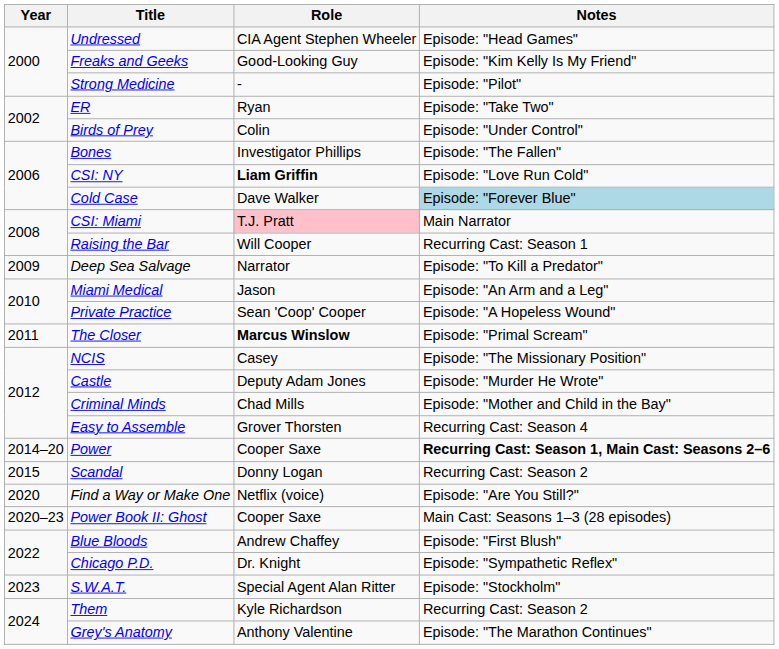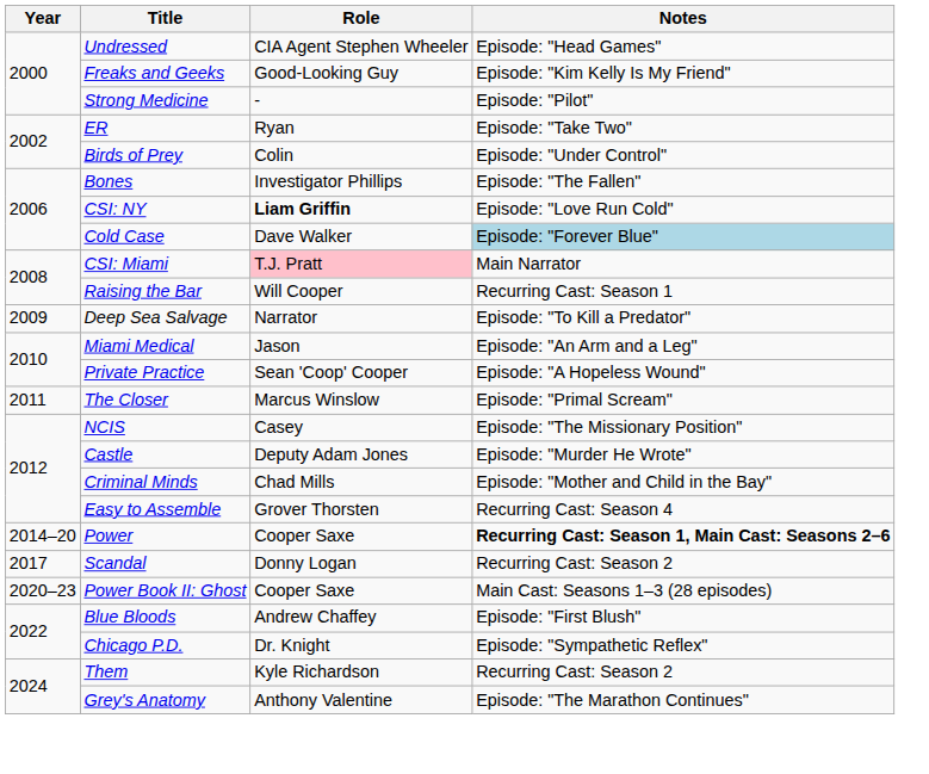The Closer | Role: bold -> normal
Scandal | Year: 2015 -> 2017
- row: 2020 | Find a Way or Make One | Netflix (voice) | Episode: "Are You Still?"
- row: 2023 | S.W.A.T. | Special Agent Alan Ritter | Episode: "Stockholm"
